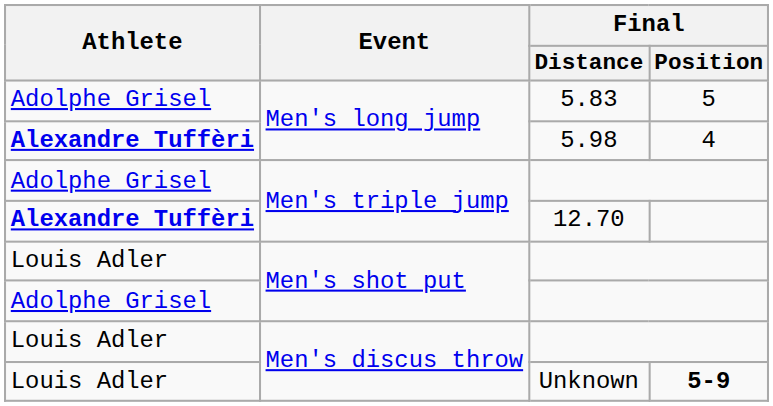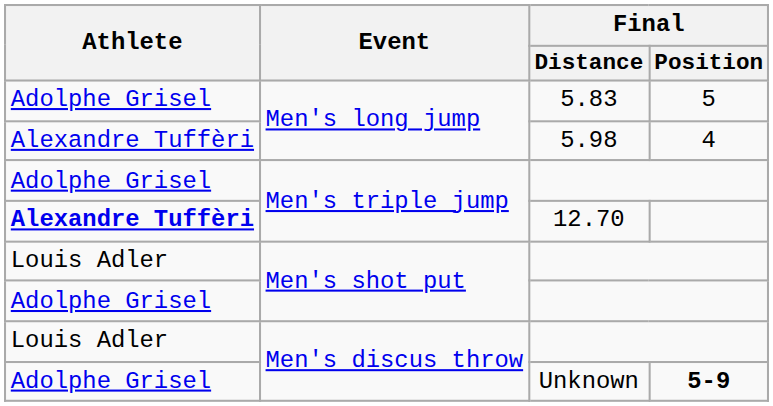5.98 | Athlete: bold -> normal
Unknown | Athlete: Louis Adler -> Adolphe Grisel
